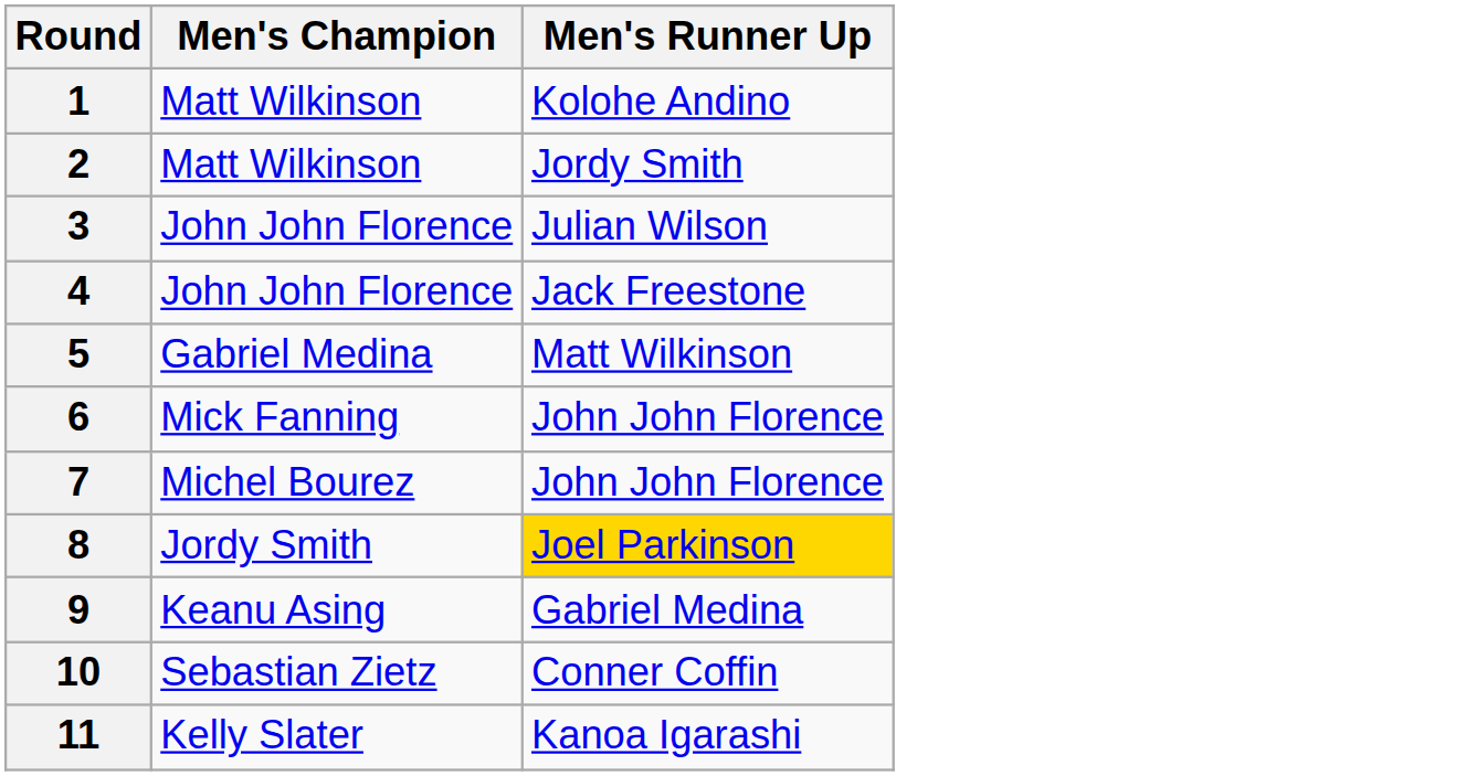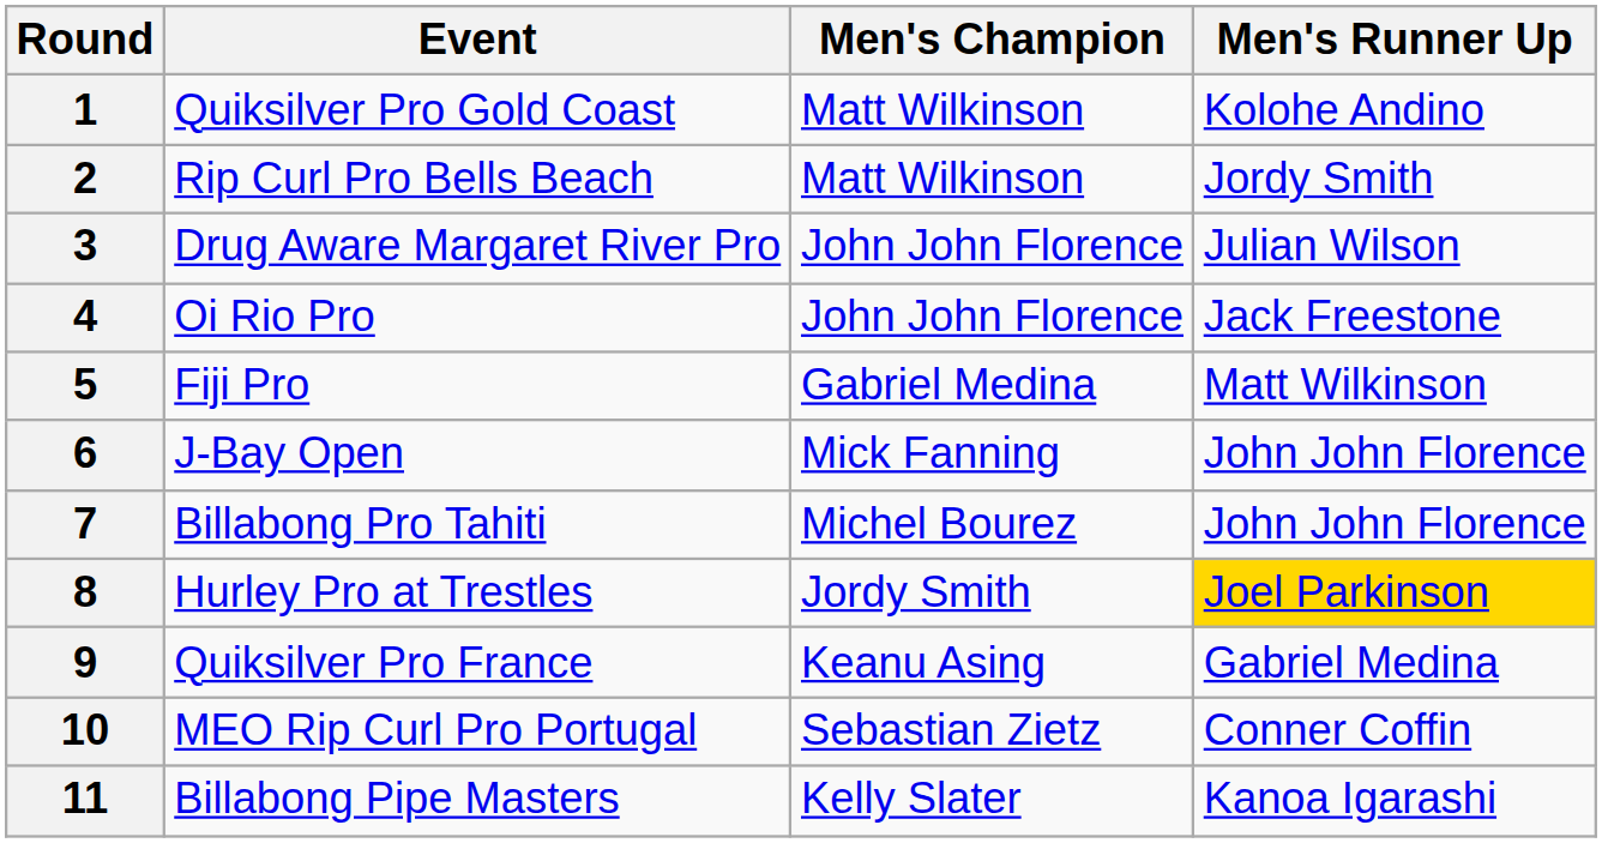+ column: Event | Quiksilver Pro Gold Coast | Rip Curl Pro Bells Beach | Drug Aware Margaret River Pro | Oi Rio Pro | Fiji Pro | J-Bay Open | Billabong Pro Tahiti | Hurley Pro at Trestles | Quiksilver Pro France | MEO Rip Curl Pro Portugal | Billabong Pipe Masters
